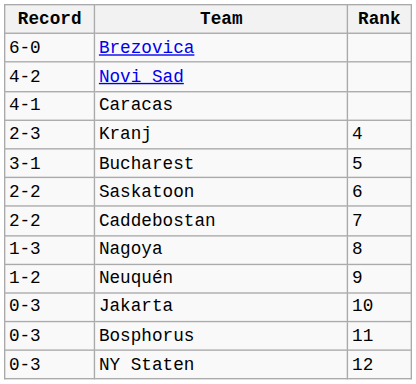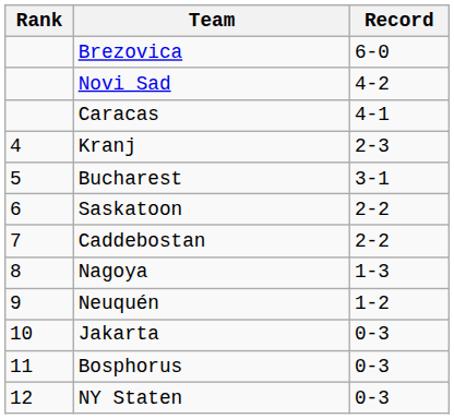columns swapped: Rank <-> Record
